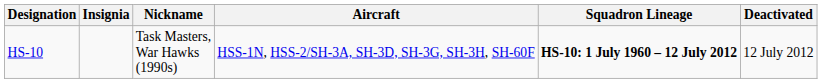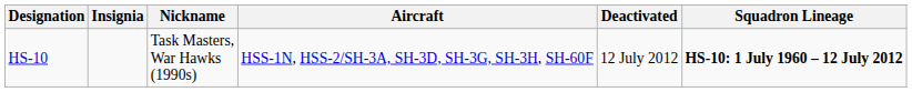columns swapped: Squadron Lineage <-> Deactivated
